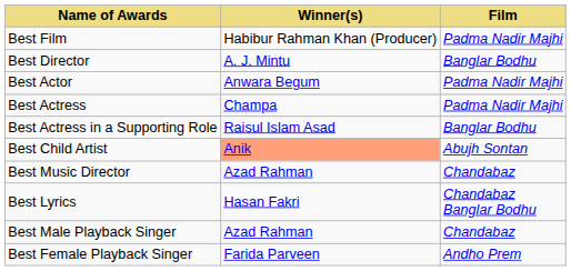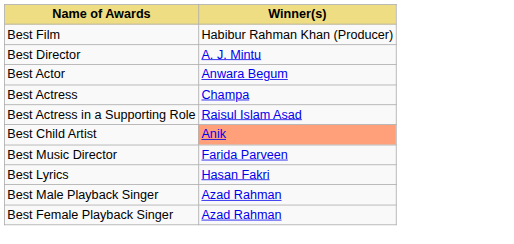- column: Film | Padma Nadir Majhi | Banglar Bodhu | Padma Nadir Majhi | Padma Nadir Majhi | Banglar Bodhu | Abujh Sontan | Chandabaz | Chandabaz Banglar Bodhu | Chandabaz | Andho Prem
Best Music Director | Winner(s): Azad Rahman -> Farida Parveen
Best Female Playback Singer | Winner(s): Farida Parveen -> Azad Rahman
